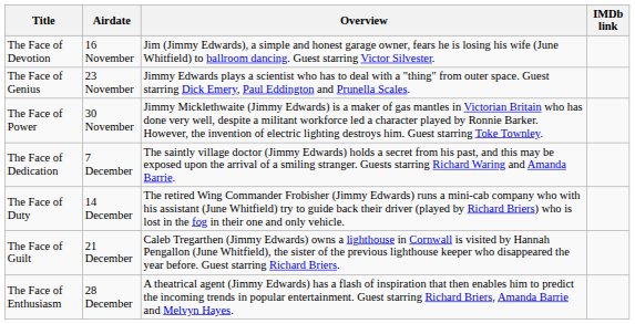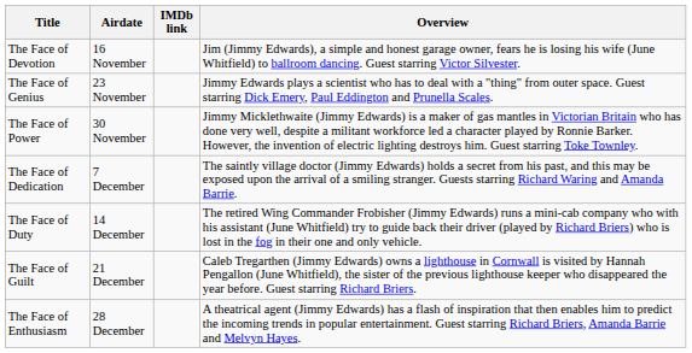columns swapped: Overview <-> IMDb link
